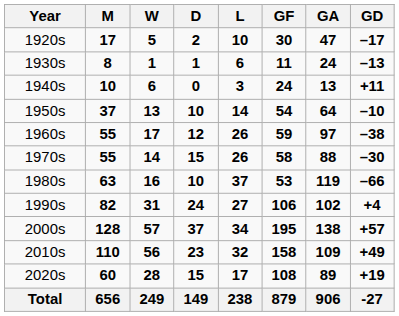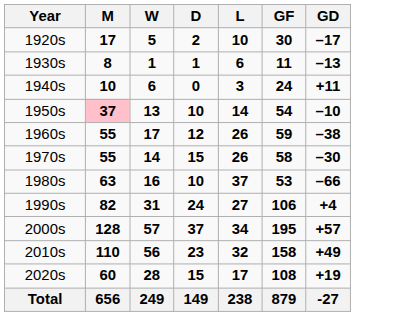- column: GA | 47 | 24 | 13 | 64 | 97 | 88 | 119 | 102 | 138 | 109 | 89 | 906
1950s | M: no background -> pink background
